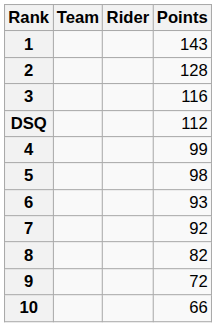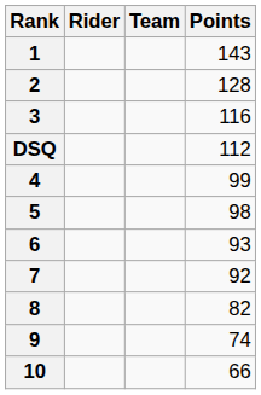columns swapped: Rider <-> Team
9 | Points: 72 -> 74
